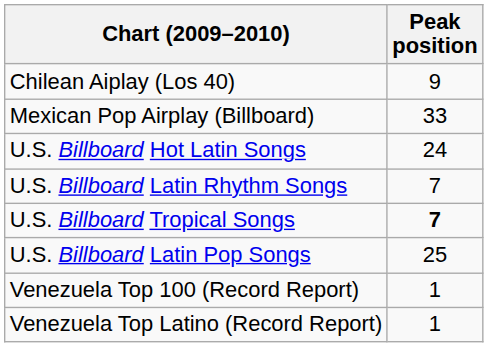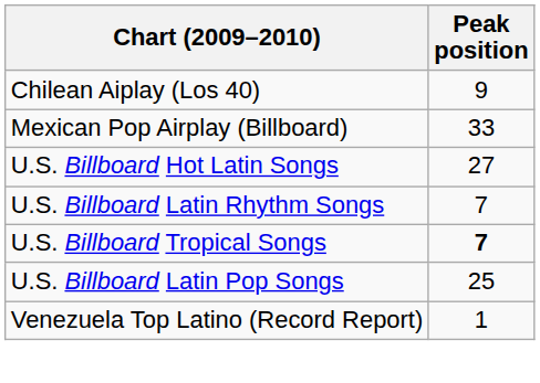U.S. Billboard Hot Latin Songs | Peak position: 24 -> 27
- row: Venezuela Top 100 (Record Report) | 1
